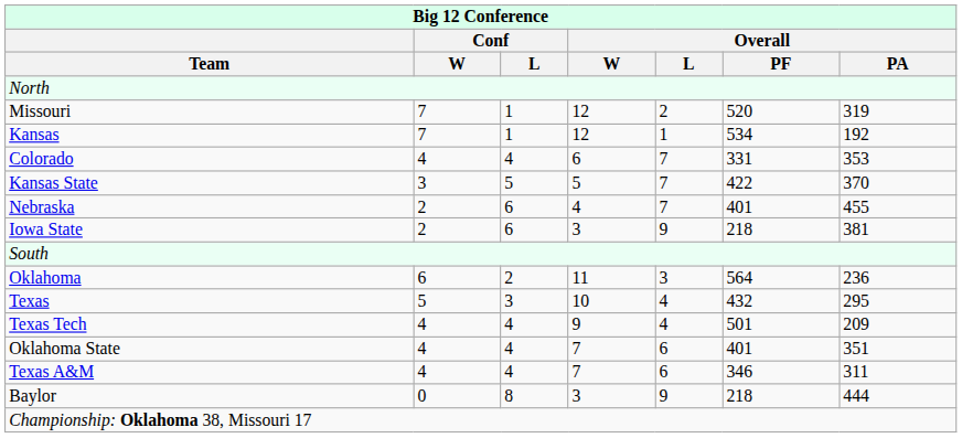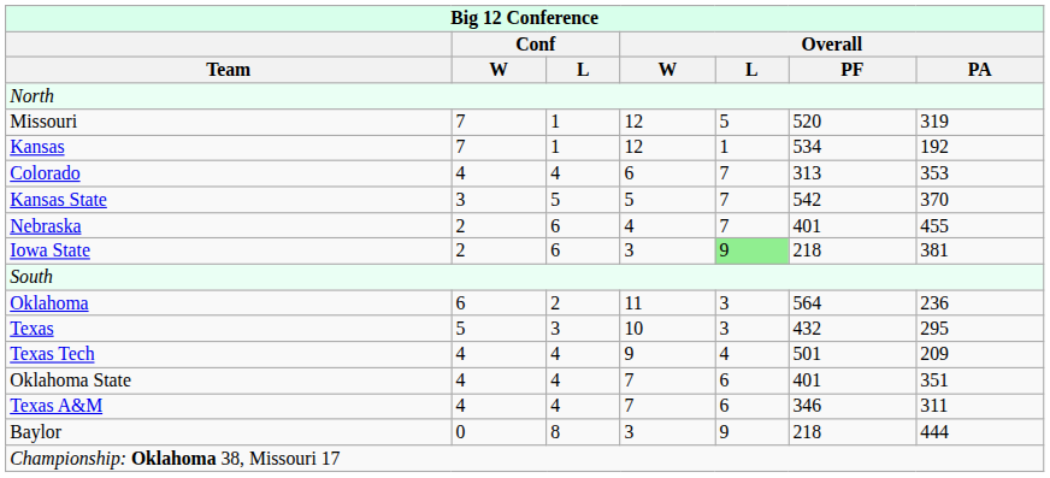Missouri | Overall / L: 2 -> 5
Colorado | Overall / PF: 331 -> 313
Kansas State | Overall / PF: 422 -> 542
Iowa State | Overall / L: no background -> lightgreen background
Texas | Overall / L: 4 -> 3
